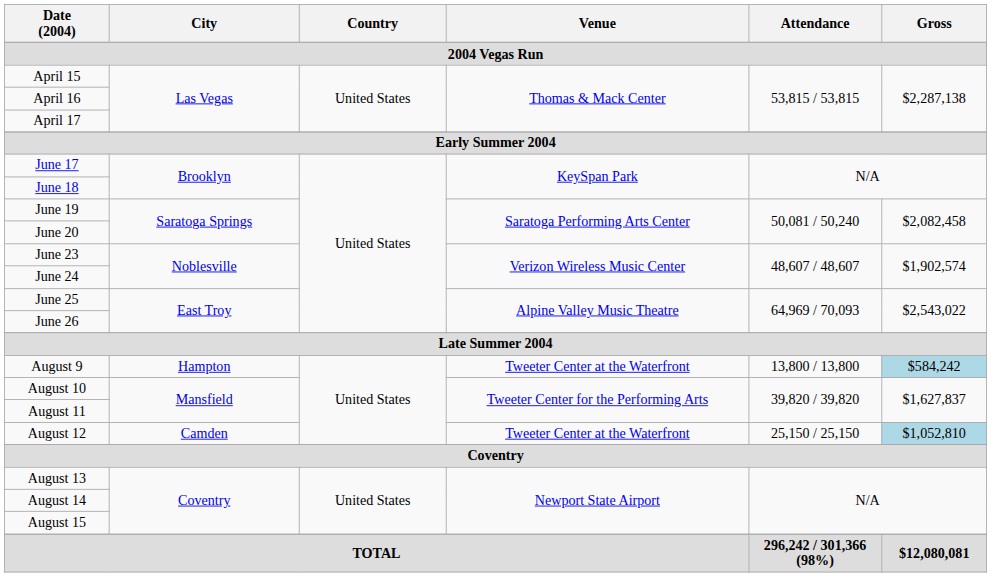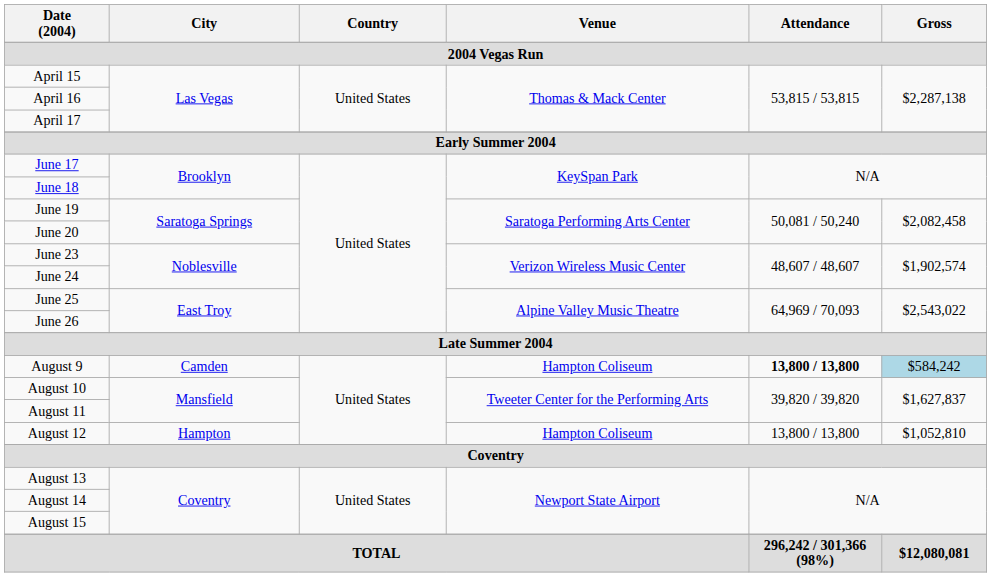August 9 | City: Hampton -> Camden
August 9 | Venue: Tweeter Center at the Waterfront -> Hampton Coliseum
August 9 | Attendance: normal -> bold
August 12 | City: Camden -> Hampton
August 12 | Venue: Tweeter Center at the Waterfront -> Hampton Coliseum
August 12 | Attendance: 25,150 / 25,150 -> 13,800 / 13,800
August 12 | Gross: lightblue background -> no background
